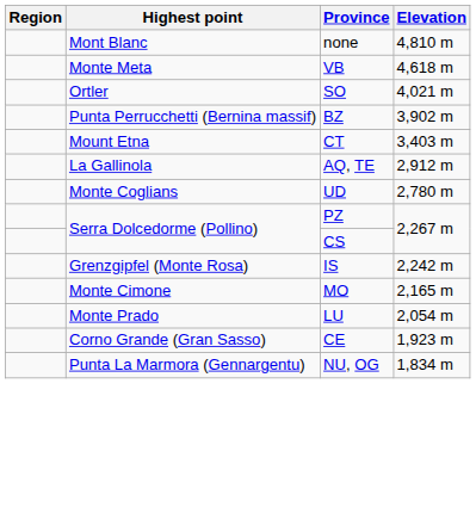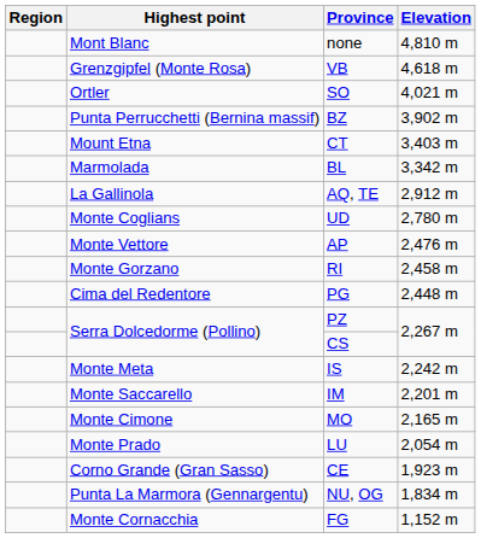VB | Highest point: Monte Meta -> Grenzgipfel (Monte Rosa)
+ row: Marmolada | BL | 3,342 m
+ row: Monte Vettore | AP | 2,476 m
+ row: Monte Gorzano | RI | 2,458 m
+ row: Cima del Redentore | PG | 2,448 m
IS | Highest point: Grenzgipfel (Monte Rosa) -> Monte Meta
+ row: Monte Saccarello | IM | 2,201 m
+ row: Monte Cornacchia | FG | 1,152 m
